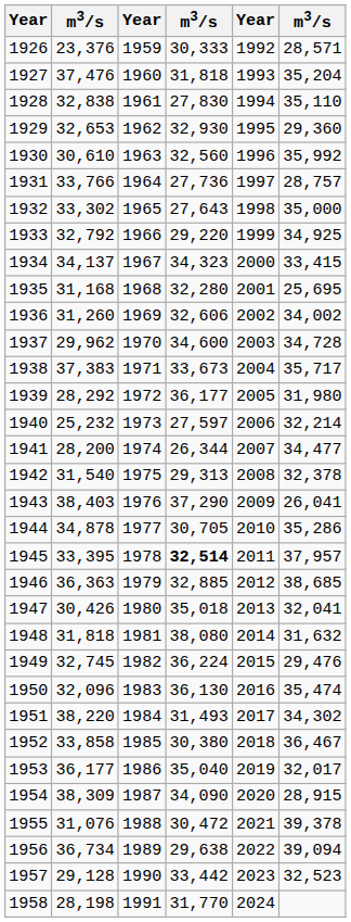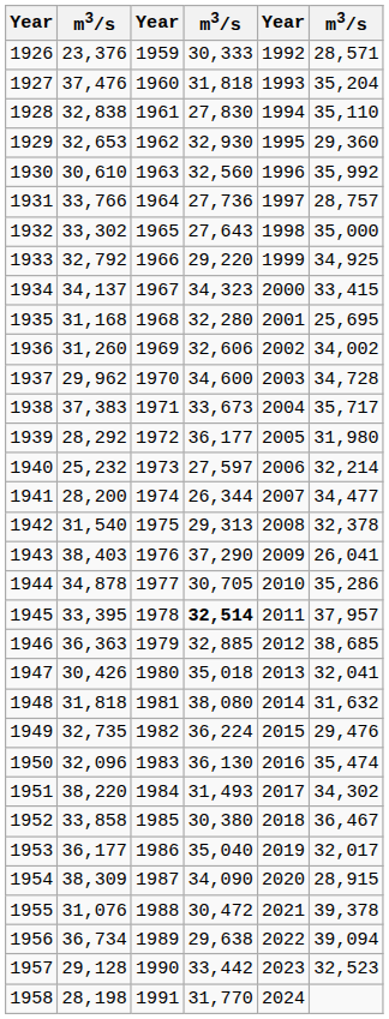1949 | column 2: 32,745 -> 32,735
